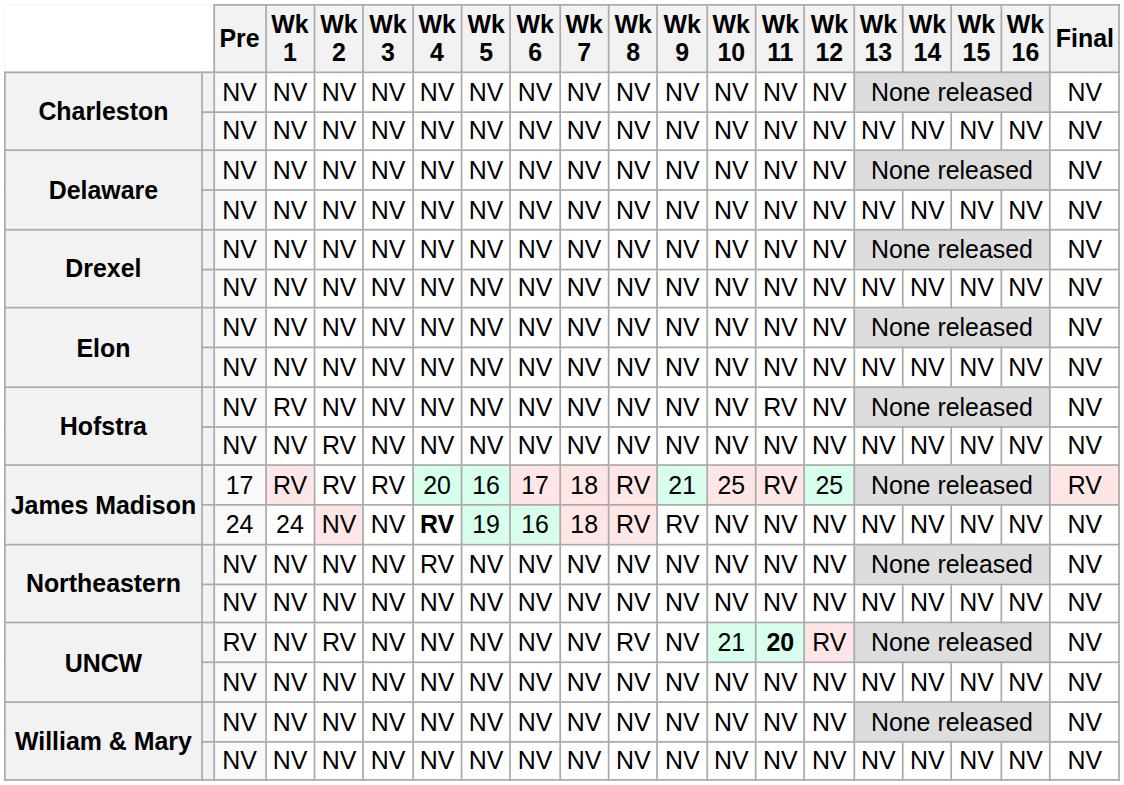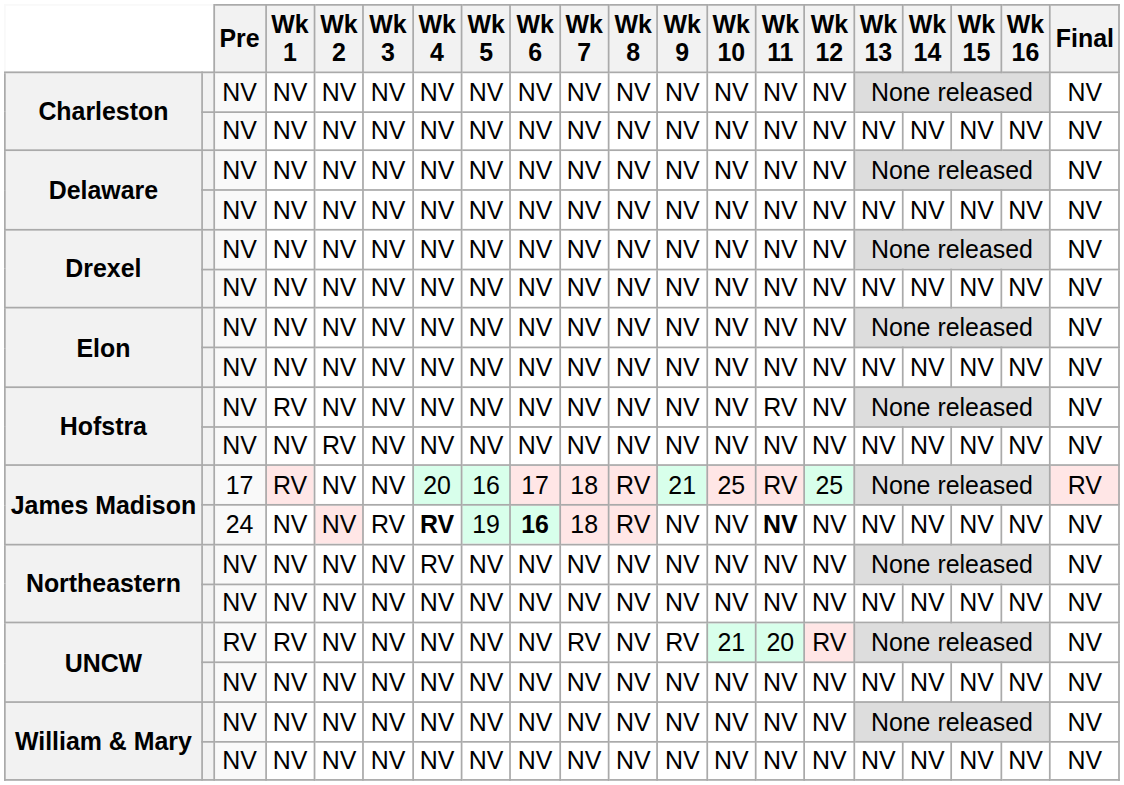James Madison / 17 | Wk 2: RV -> NV
James Madison / 17 | Wk 3: RV -> NV
James Madison / 24 | Wk 1: 24 -> NV
James Madison / 24 | Wk 3: NV -> RV
James Madison / 24 | Wk 6: normal -> bold
James Madison / 24 | Wk 9: RV -> NV
James Madison / 24 | Wk 11: normal -> bold
UNCW / RV | Wk 1: NV -> RV
UNCW / RV | Wk 2: RV -> NV
UNCW / RV | Wk 7: NV -> RV
UNCW / RV | Wk 8: RV -> NV
UNCW / RV | Wk 9: NV -> RV
UNCW / RV | Wk 11: bold -> normal
